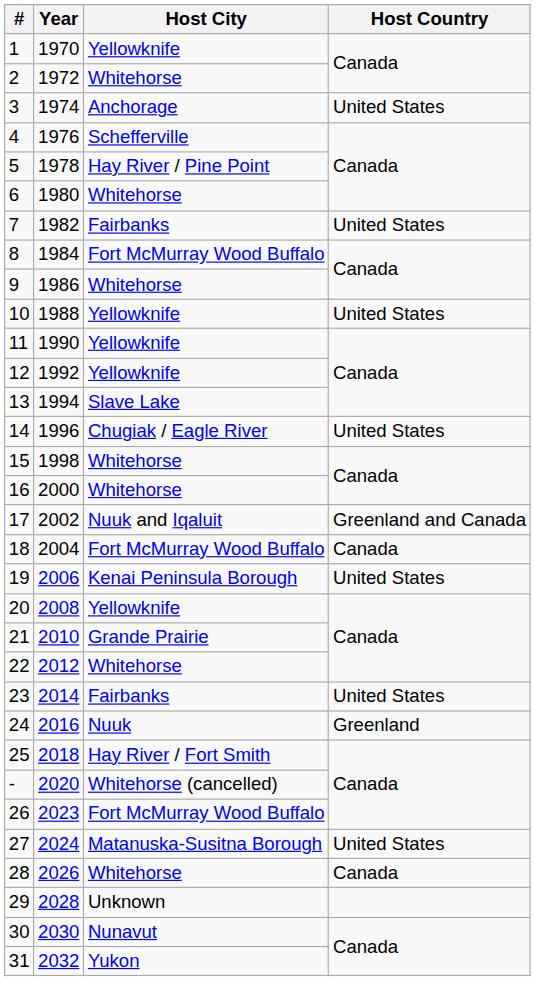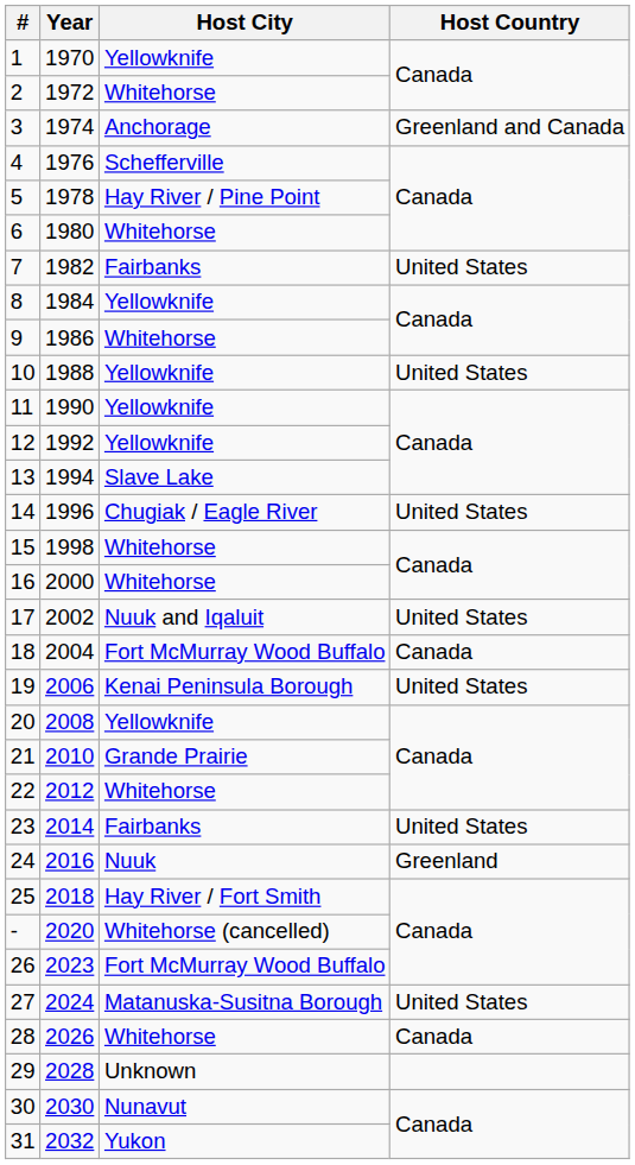3 | Host Country: United States -> Greenland and Canada
8 | Host City: Fort McMurray Wood Buffalo -> Yellowknife
17 | Host Country: Greenland and Canada -> United States
